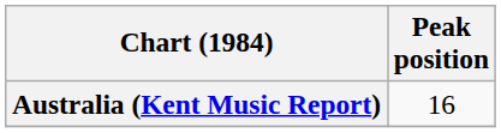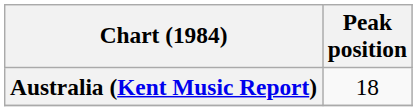Australia (Kent Music Report) | Peak position: 16 -> 18
